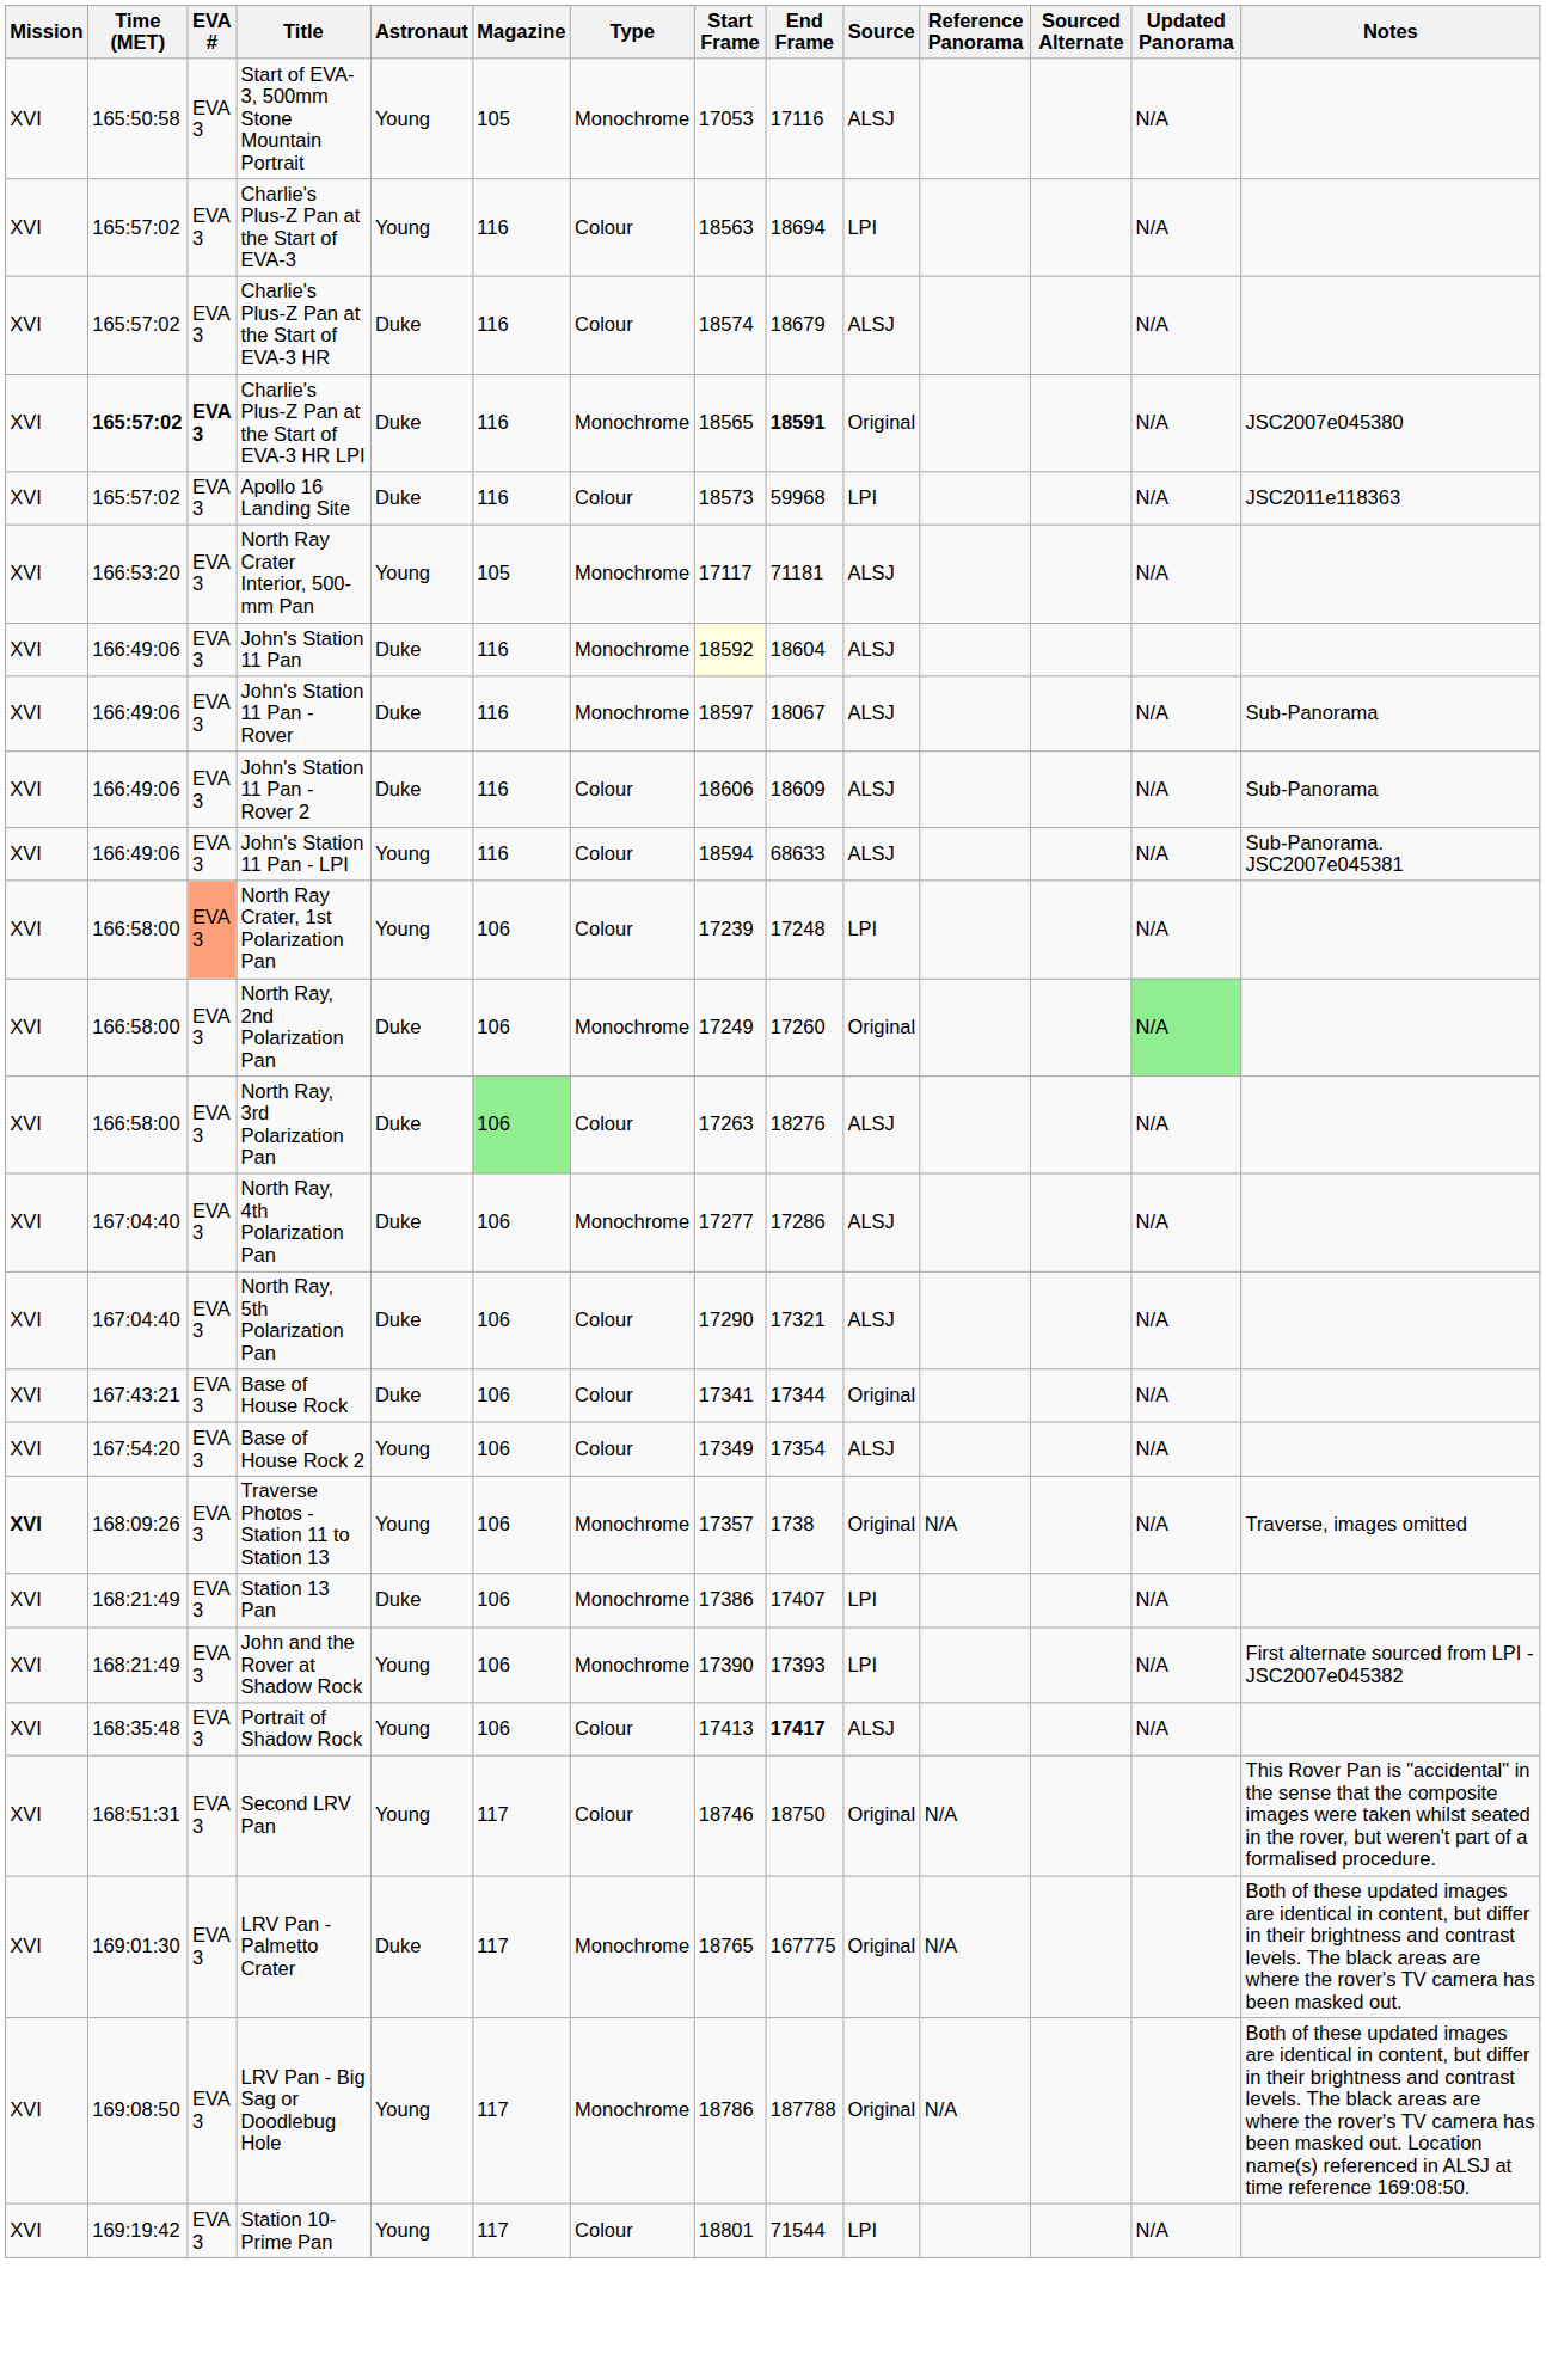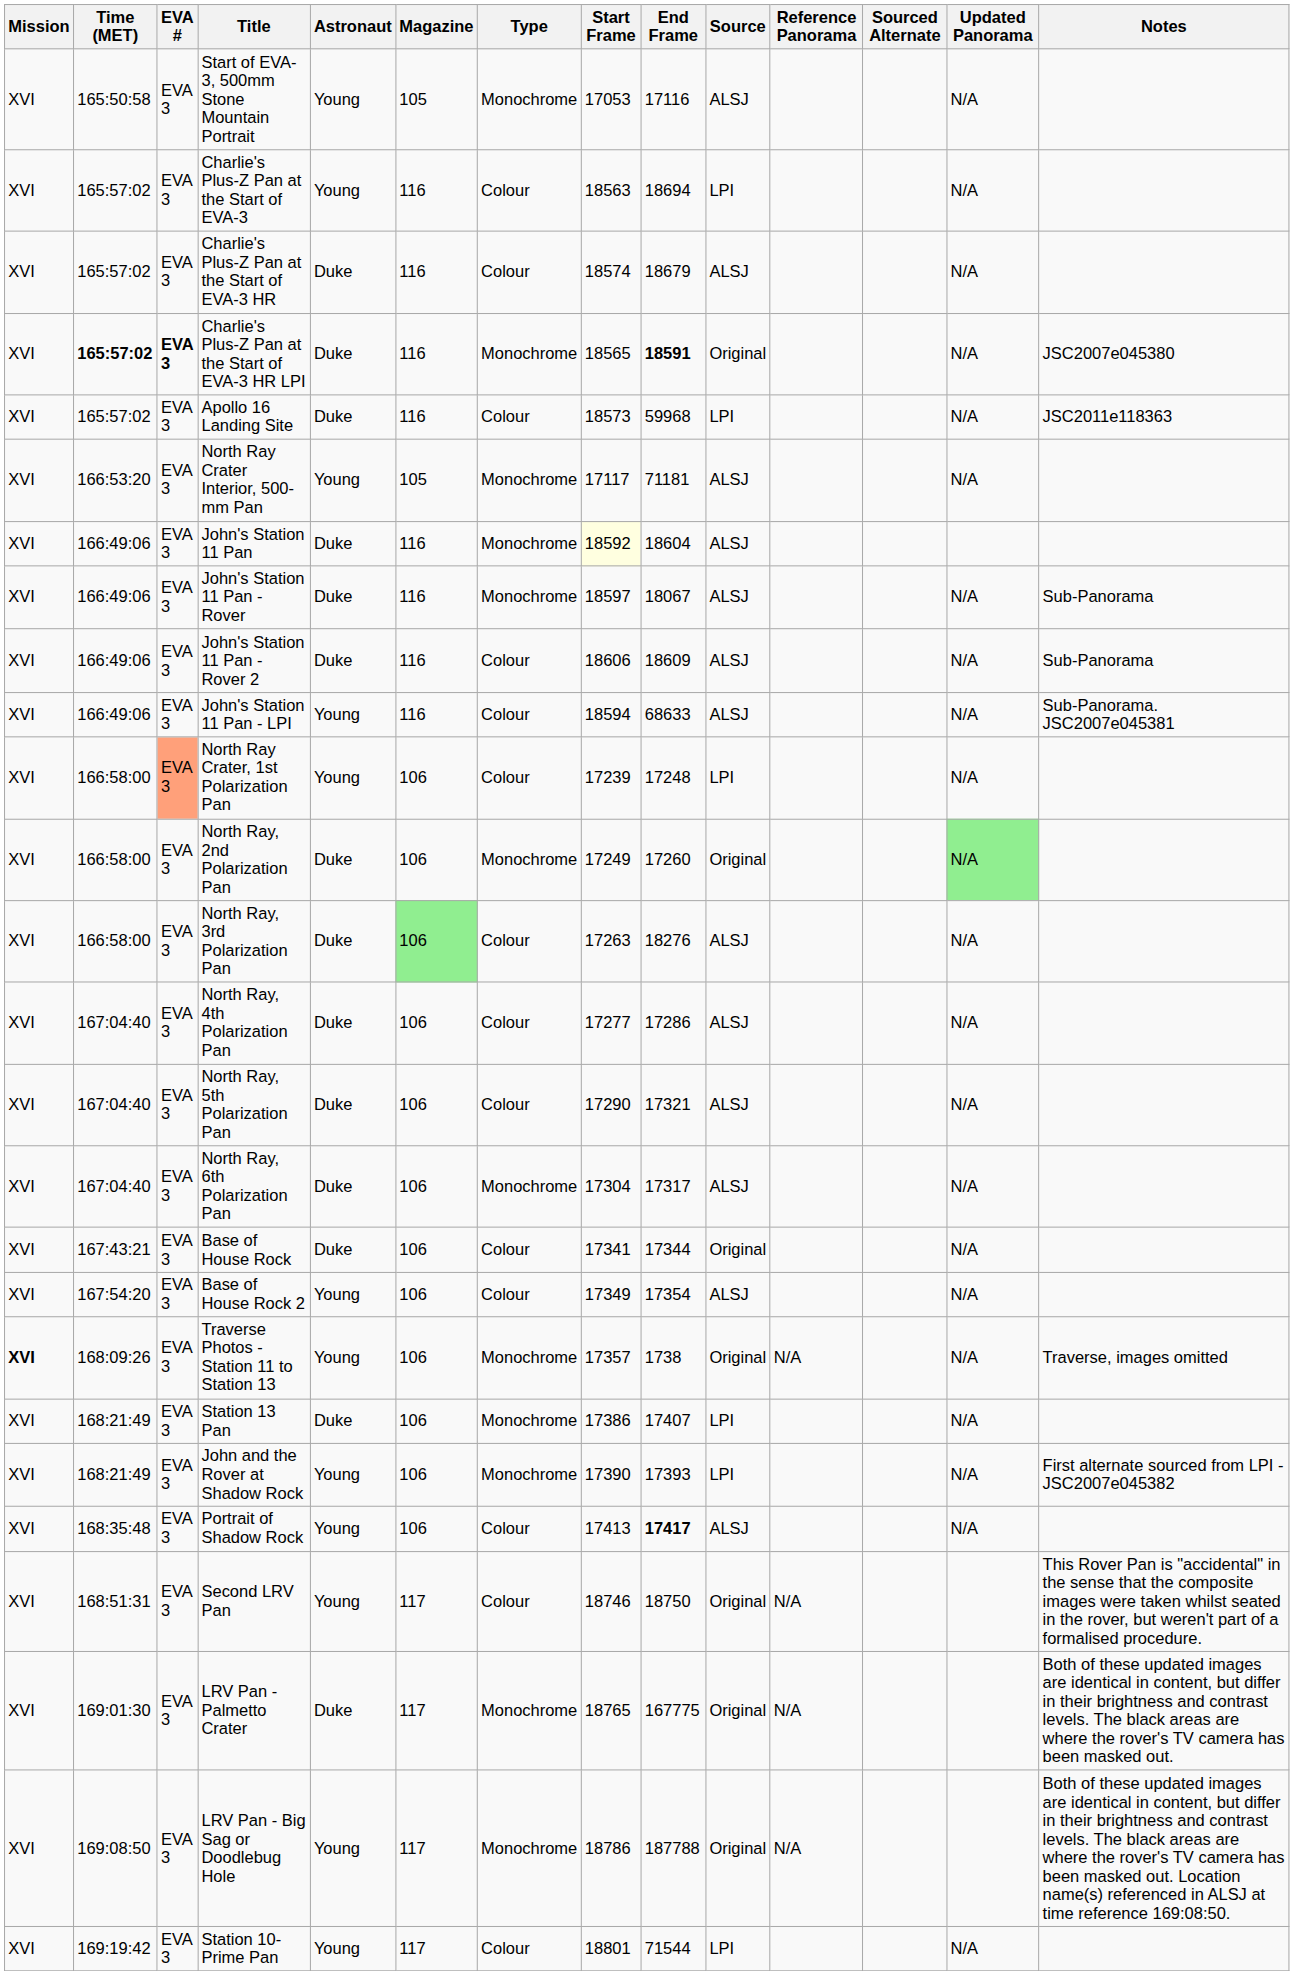North Ray, 4th Polarization Pan | Type: Monochrome -> Colour
+ row: XVI | 167:04:40 | EVA 3 | North Ray, 6th Polarization Pan | Duke | 106 | Monochrome | 17304 | 17317 | ALSJ | N/A
